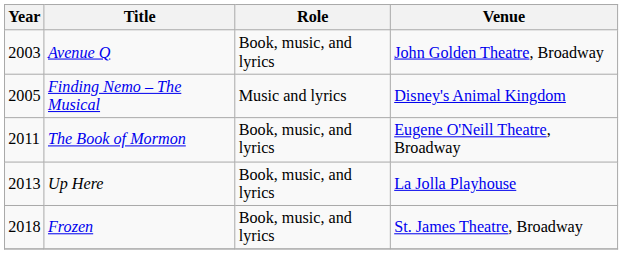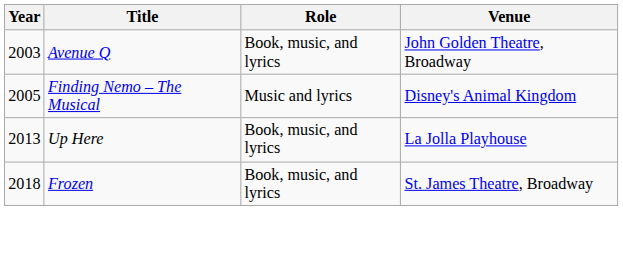- row: 2011 | The Book of Mormon | Book, music, and lyrics | Eugene O'Neill Theatre, Broadway
